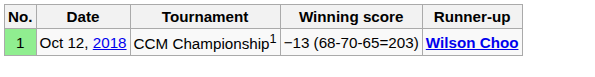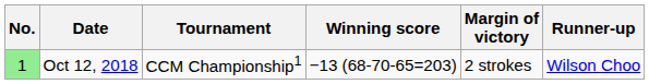+ column: Margin of victory | 2 strokes
Oct 12, 2018 | Runner-up: bold -> normal
